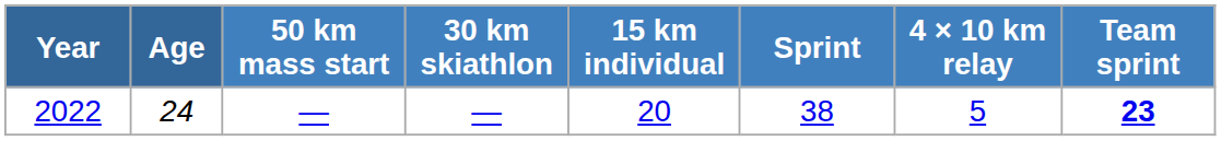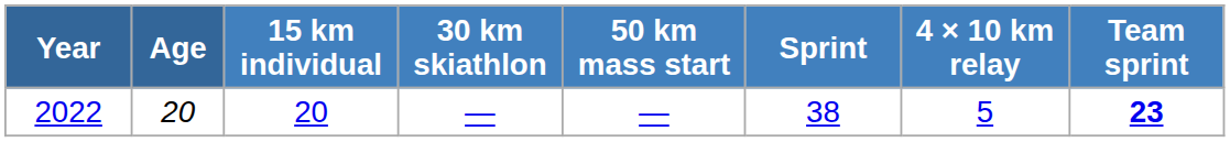columns swapped: 15 km individual <-> 50 km mass start
2022 | Age: 24 -> 20
